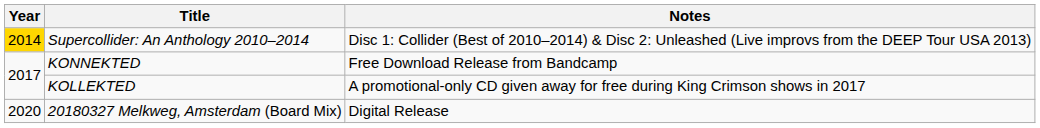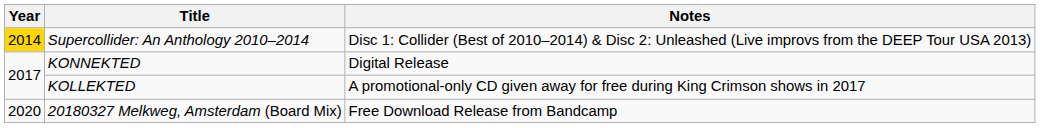KONNEKTED | Notes: Free Download Release from Bandcamp -> Digital Release
20180327 Melkweg, Amsterdam (Board Mix) | Notes: Digital Release -> Free Download Release from Bandcamp
